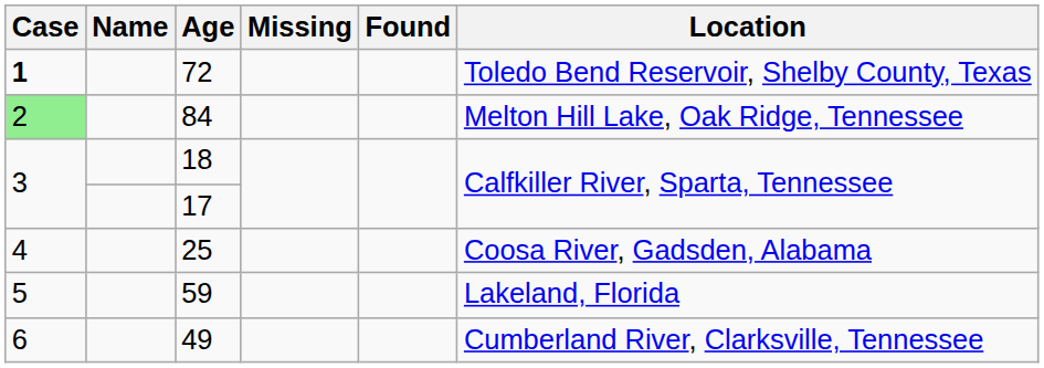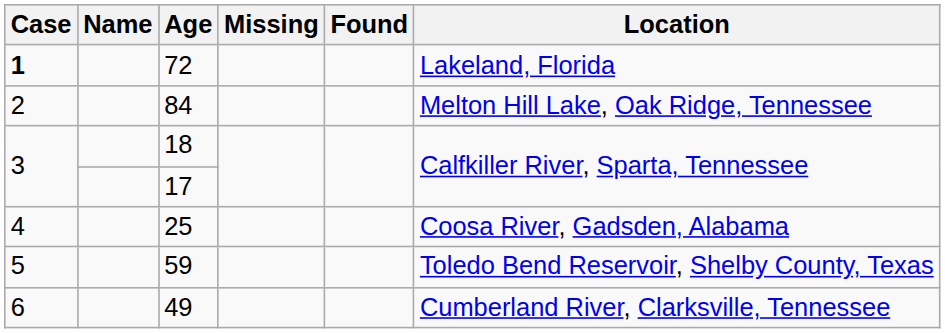72 | Location: Toledo Bend Reservoir, Shelby County, Texas -> Lakeland, Florida
84 | Case: lightgreen background -> no background
59 | Location: Lakeland, Florida -> Toledo Bend Reservoir, Shelby County, Texas
